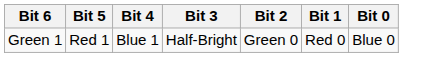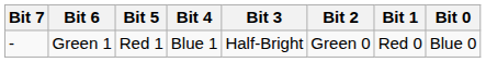+ column: Bit 7 | -
